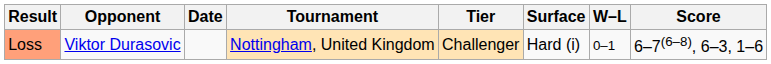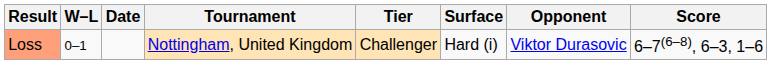columns swapped: W–L <-> Opponent
